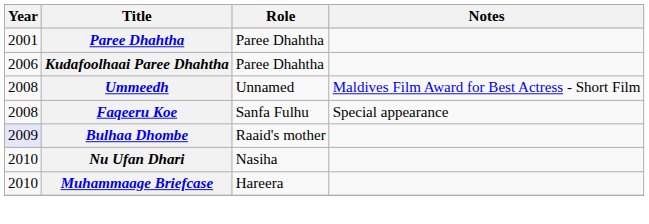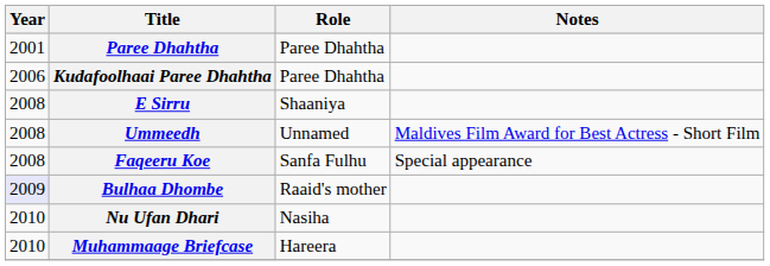+ row: 2008 | E Sirru | Shaaniya
